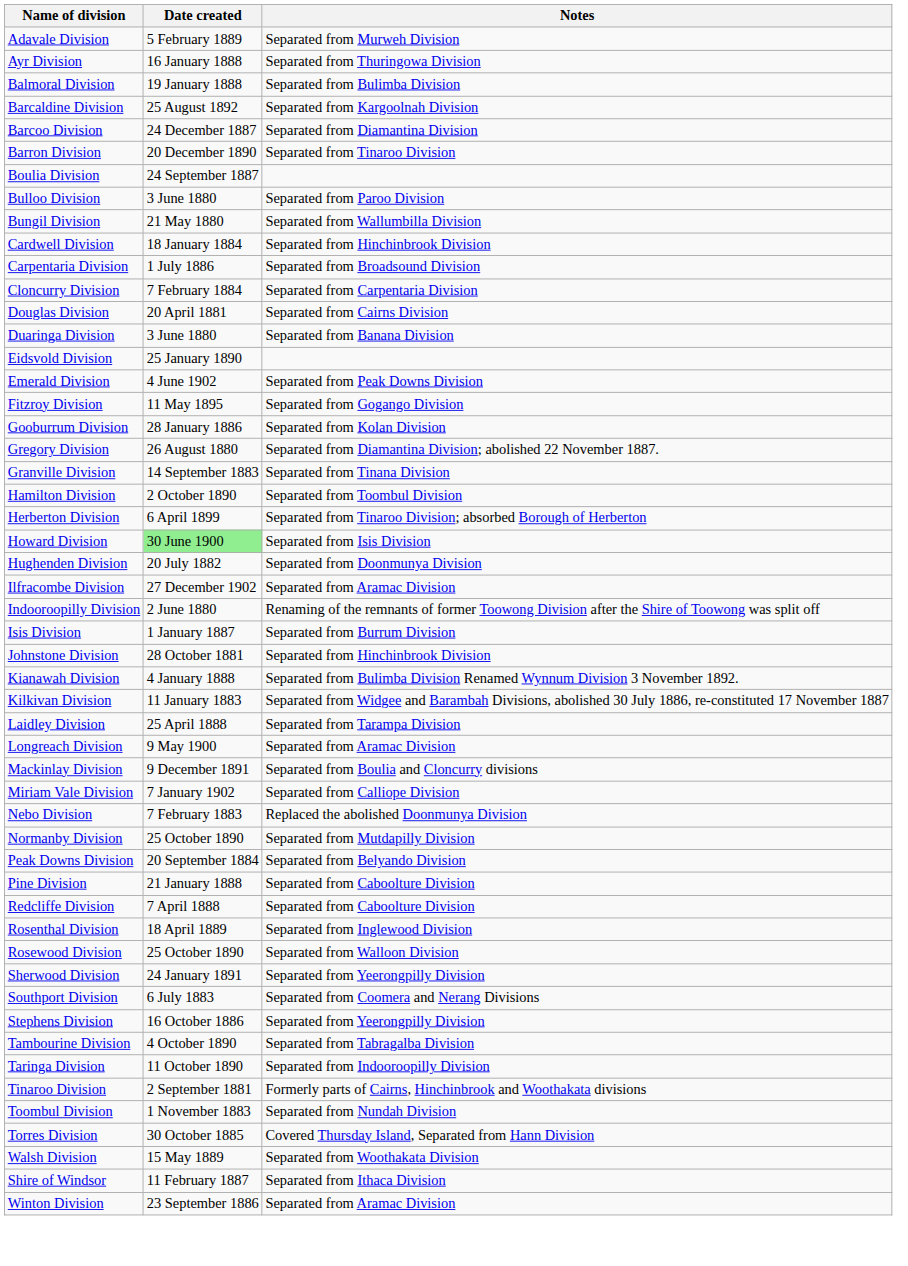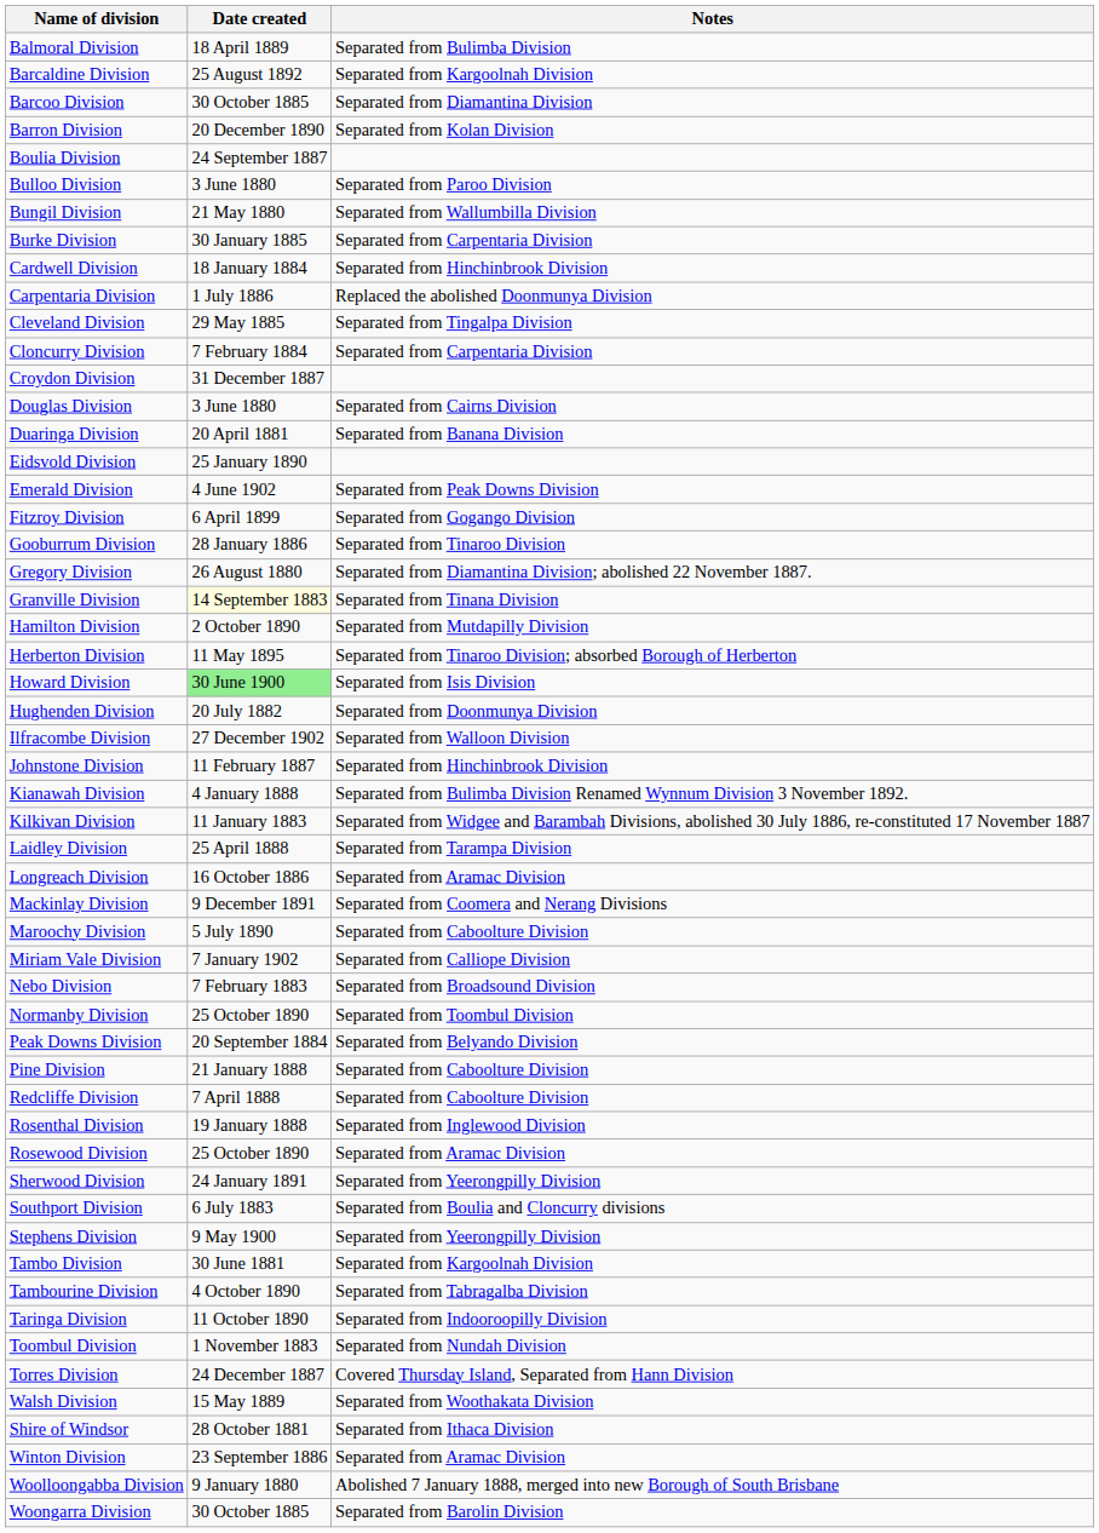- row: Adavale Division | 5 February 1889 | Separated from Murweh Division
- row: Ayr Division | 16 January 1888 | Separated from Thuringowa Division
Balmoral Division | Date created: 19 January 1888 -> 18 April 1889
Barcoo Division | Date created: 24 December 1887 -> 30 October 1885
Barron Division | Notes: Separated from Tinaroo Division -> Separated from Kolan Division
+ row: Burke Division | 30 January 1885 | Separated from Carpentaria Division
Carpentaria Division | Notes: Separated from Broadsound Division -> Replaced the abolished Doonmunya Division
+ row: Cleveland Division | 29 May 1885 | Separated from Tingalpa Division
+ row: Croydon Division | 31 December 1887
Douglas Division | Date created: 20 April 1881 -> 3 June 1880
Duaringa Division | Date created: 3 June 1880 -> 20 April 1881
Fitzroy Division | Date created: 11 May 1895 -> 6 April 1899
Gooburrum Division | Notes: Separated from Kolan Division -> Separated from Tinaroo Division
Granville Division | Date created: no background -> lightyellow background
Hamilton Division | Notes: Separated from Toombul Division -> Separated from Mutdapilly Division
Herberton Division | Date created: 6 April 1899 -> 11 May 1895
Ilfracombe Division | Notes: Separated from Aramac Division -> Separated from Walloon Division
- row: Indooroopilly Division | 2 June 1880 | Renaming of the remnants of former Toowong Division after the Shire of Toowong was split off
- row: Isis Division | 1 January 1887 | Separated from Burrum Division
Johnstone Division | Date created: 28 October 1881 -> 11 February 1887
Longreach Division | Date created: 9 May 1900 -> 16 October 1886
Mackinlay Division | Notes: Separated from Boulia and Cloncurry divisions -> Separated from Coomera and Nerang Divisions
+ row: Maroochy Division | 5 July 1890 | Separated from Caboolture Division
Nebo Division | Notes: Replaced the abolished Doonmunya Division -> Separated from Broadsound Division
Normanby Division | Notes: Separated from Mutdapilly Division -> Separated from Toombul Division
Rosenthal Division | Date created: 18 April 1889 -> 19 January 1888
Rosewood Division | Notes: Separated from Walloon Division -> Separated from Aramac Division
Southport Division | Notes: Separated from Coomera and Nerang Divisions -> Separated from Boulia and Cloncurry divisions
Stephens Division | Date created: 16 October 1886 -> 9 May 1900
+ row: Tambo Division | 30 June 1881 | Separated from Kargoolnah Division
- row: Tinaroo Division | 2 September 1881 | Formerly parts of Cairns, Hinchinbrook and Woothakata divisions
Torres Division | Date created: 30 October 1885 -> 24 December 1887
Shire of Windsor | Date created: 11 February 1887 -> 28 October 1881
+ row: Woolloongabba Division | 9 January 1880 | Abolished 7 January 1888, merged into new Borough of South Brisbane
+ row: Woongarra Division | 30 October 1885 | Separated from Barolin Division
